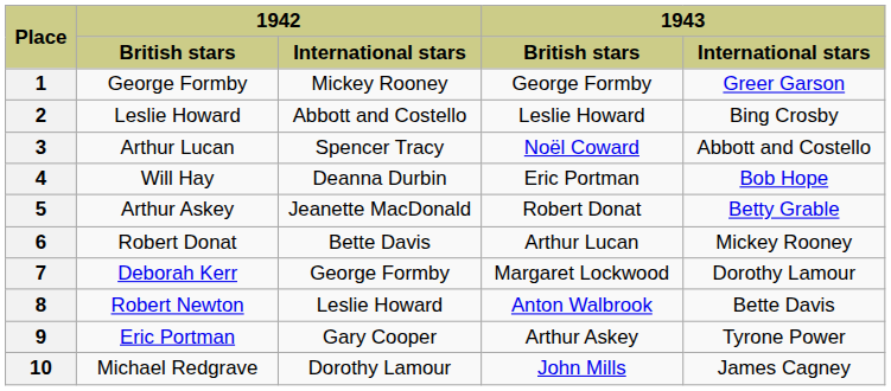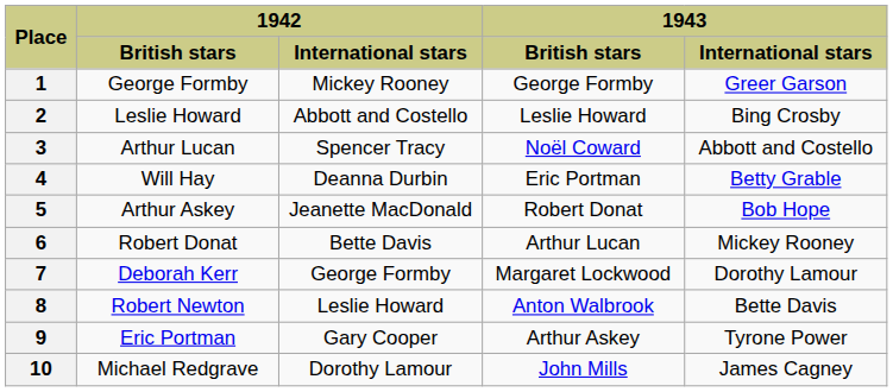4 | 1943 / International stars: Bob Hope -> Betty Grable
5 | 1943 / International stars: Betty Grable -> Bob Hope
